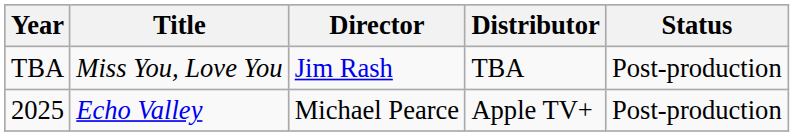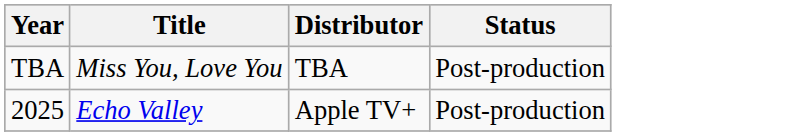- column: Director | Jim Rash | Michael Pearce
